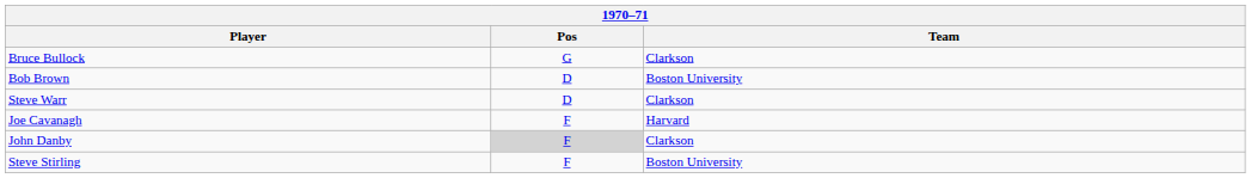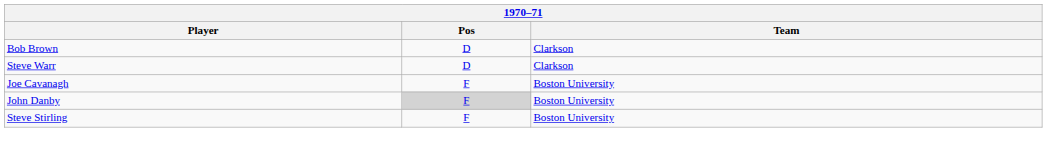- row: Bruce Bullock | G | Clarkson
Bob Brown | Team: Boston University -> Clarkson
Joe Cavanagh | Team: Harvard -> Boston University
John Danby | Team: Clarkson -> Boston University
